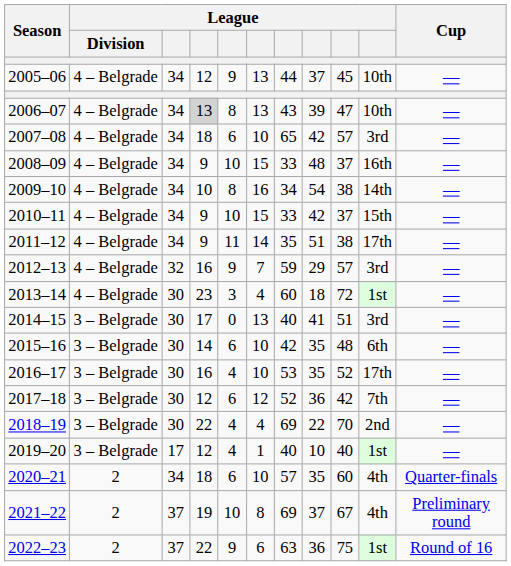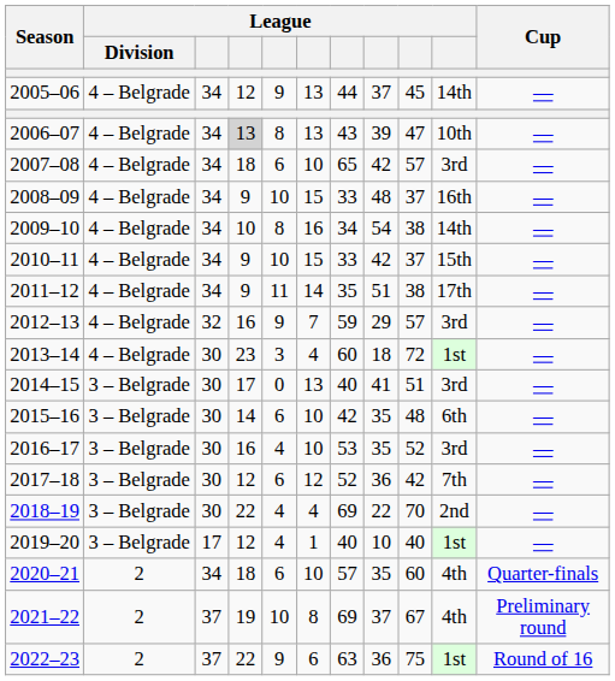2005–06 | column 10: 10th -> 14th
2016–17 | column 10: 17th -> 3rd
